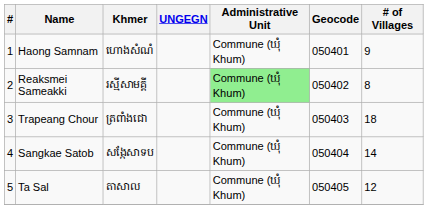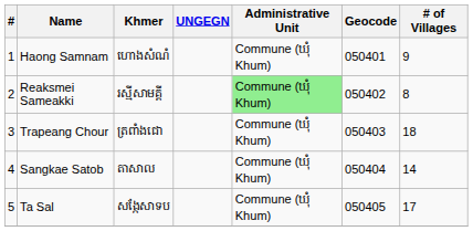Sangkae Satob | Khmer: សង្កែសាទប -> តាសាល
Ta Sal | Khmer: តាសាល -> សង្កែសាទប
Ta Sal | # of Villages: 12 -> 17
